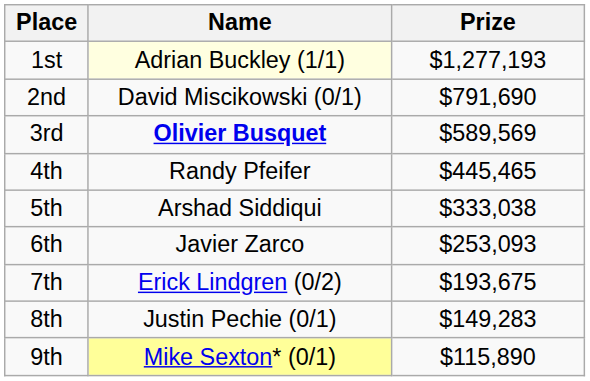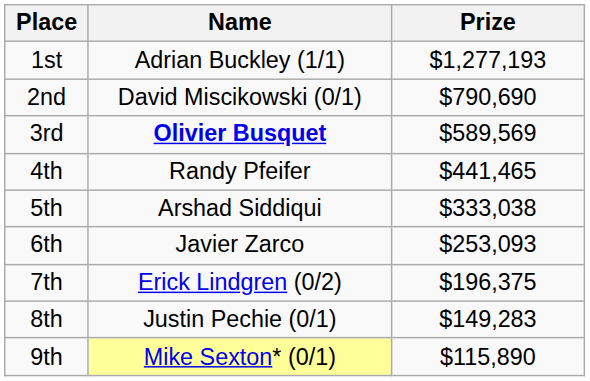1st | Name: lightyellow background -> no background
2nd | Prize: $791,690 -> $790,690
4th | Prize: $445,465 -> $441,465
7th | Prize: $193,675 -> $196,375
